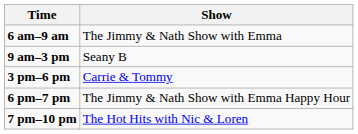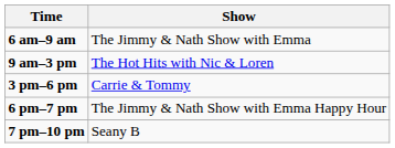9 am–3 pm | Show: Seany B -> The Hot Hits with Nic & Loren
7 pm–10 pm | Show: The Hot Hits with Nic & Loren -> Seany B
